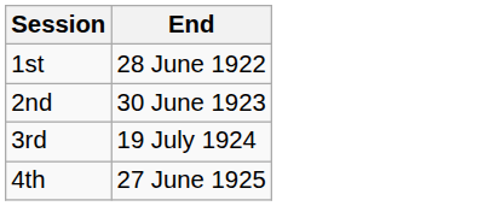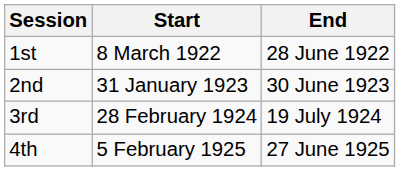+ column: Start | 8 March 1922 | 31 January 1923 | 28 February 1924 | 5 February 1925
